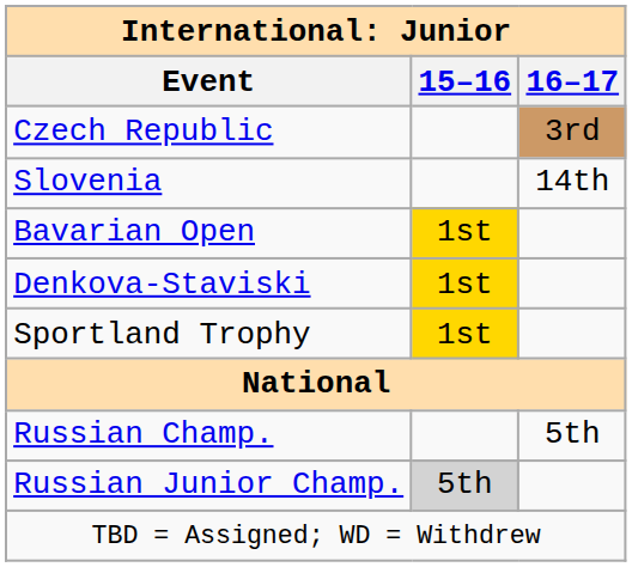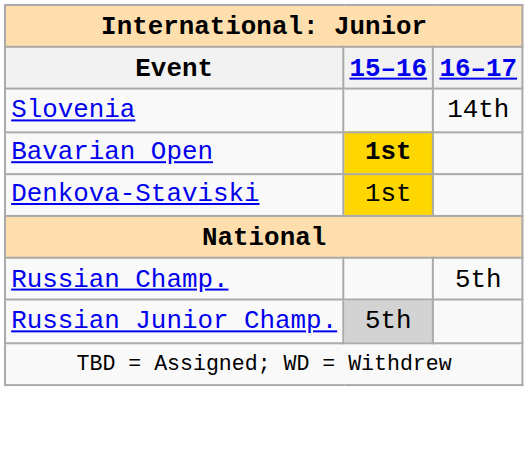- row: Czech Republic | 3rd
Bavarian Open | 15–16: normal -> bold
- row: Sportland Trophy | 1st
